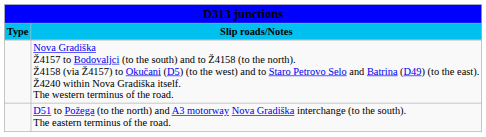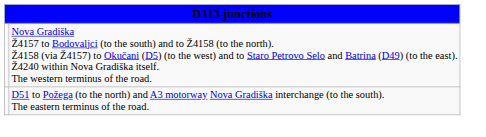- row: Type | Slip roads/Notes
